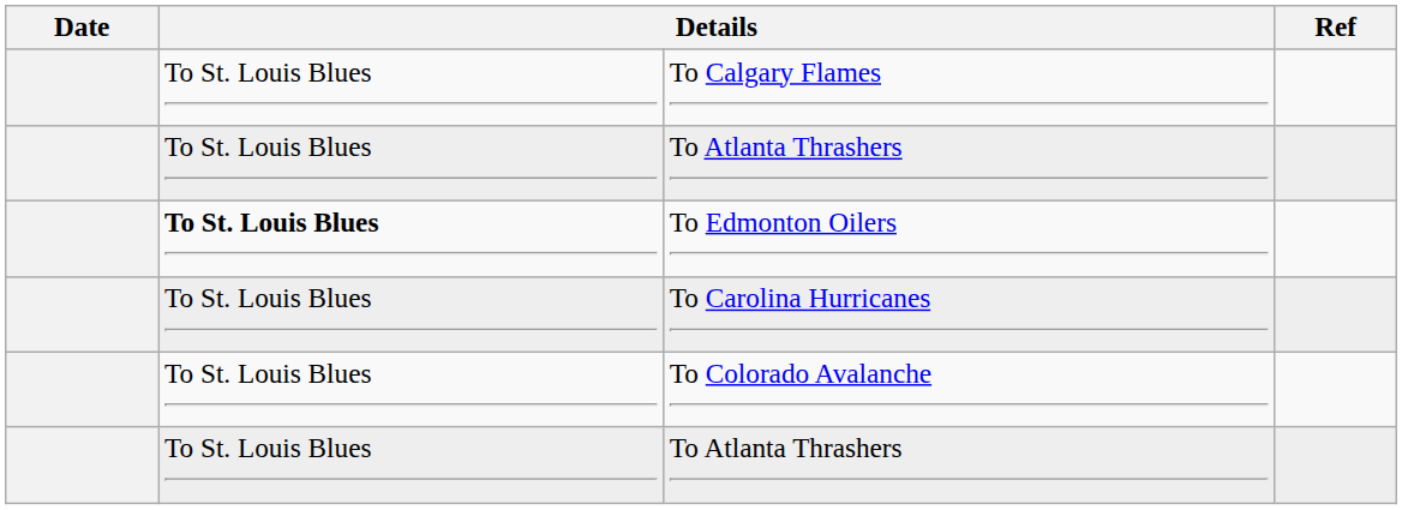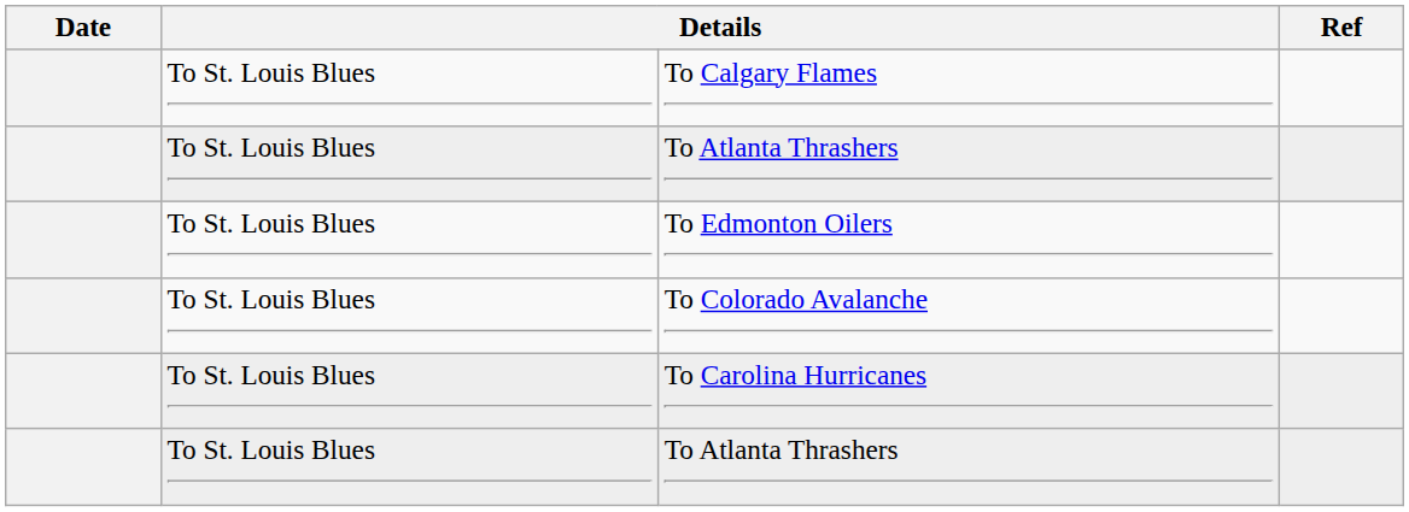To Edmonton Oilers | column 2: bold -> normal
rows swapped: To Carolina Hurricanes <-> To Colorado Avalanche
